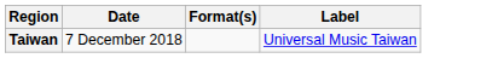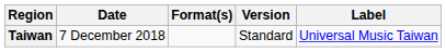+ column: Version | Standard
